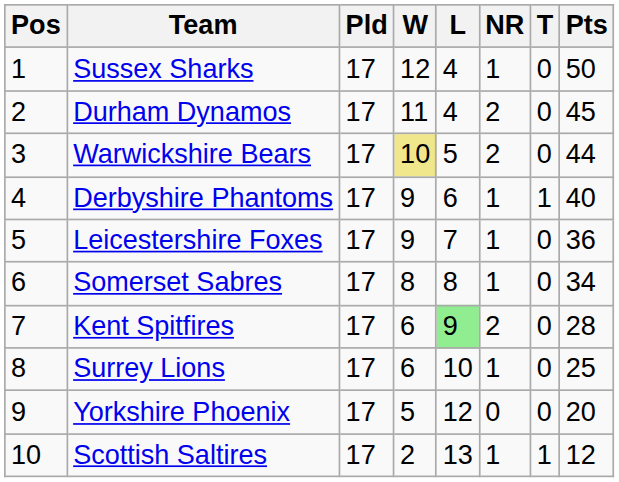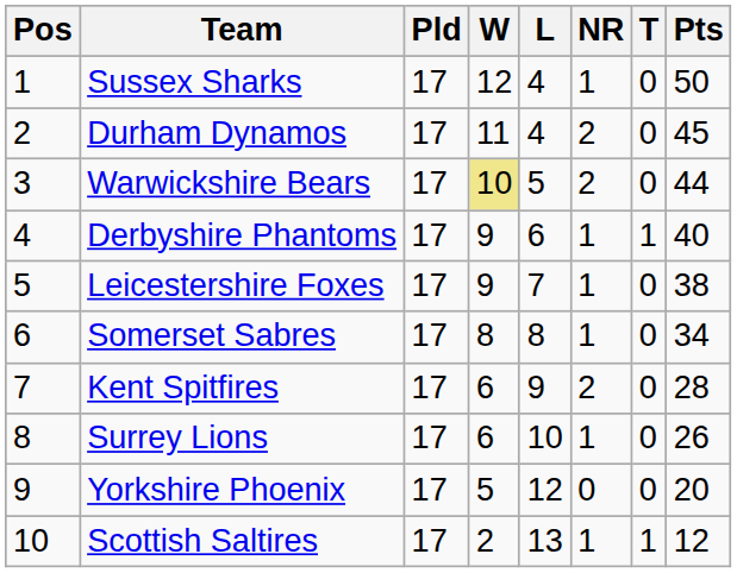Leicestershire Foxes | Pts: 36 -> 38
Kent Spitfires | L: lightgreen background -> no background
Surrey Lions | Pts: 25 -> 26
